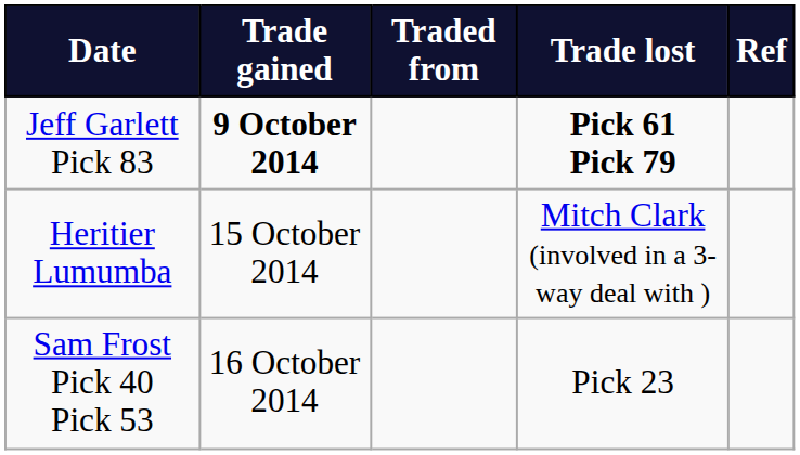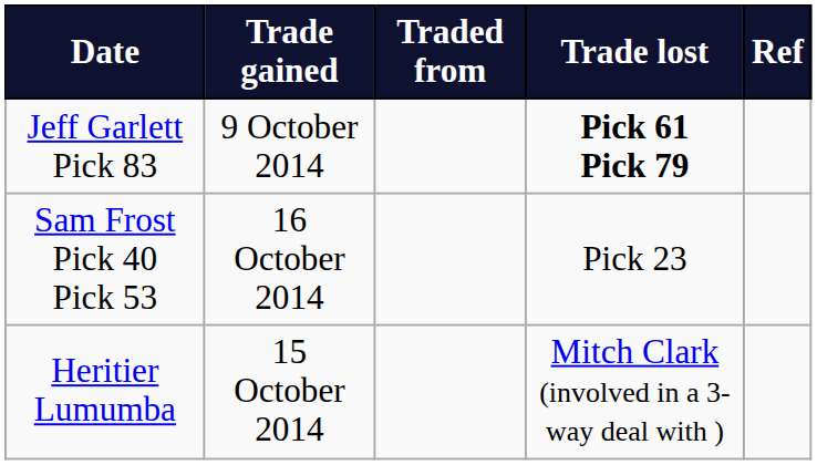Jeff Garlett Pick 83 | Trade gained: bold -> normal
rows swapped: Heritier Lumumba <-> Sam Frost Pick 40 Pick 53
